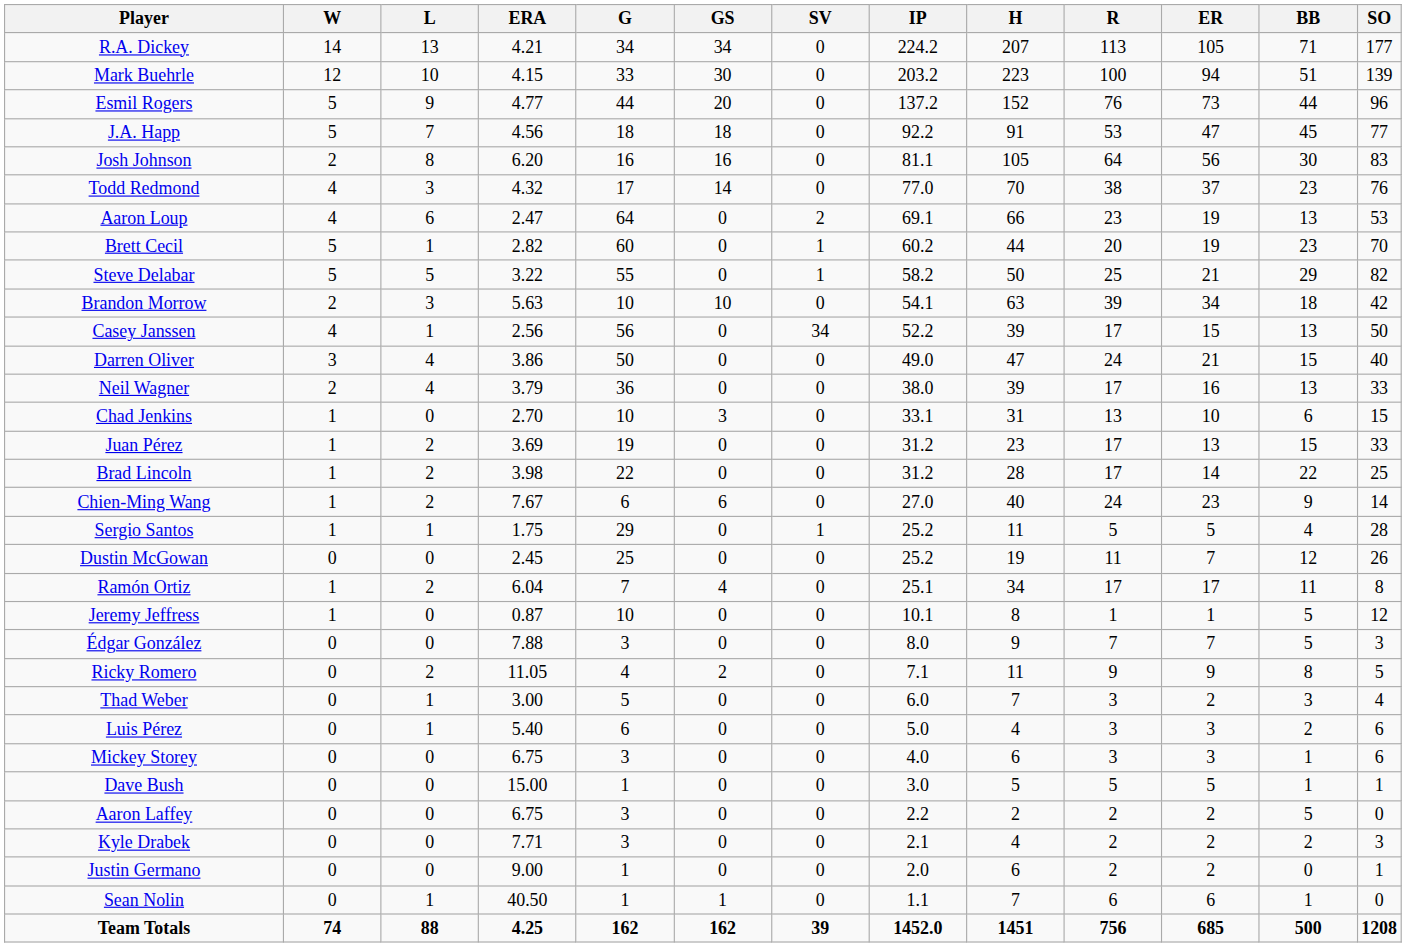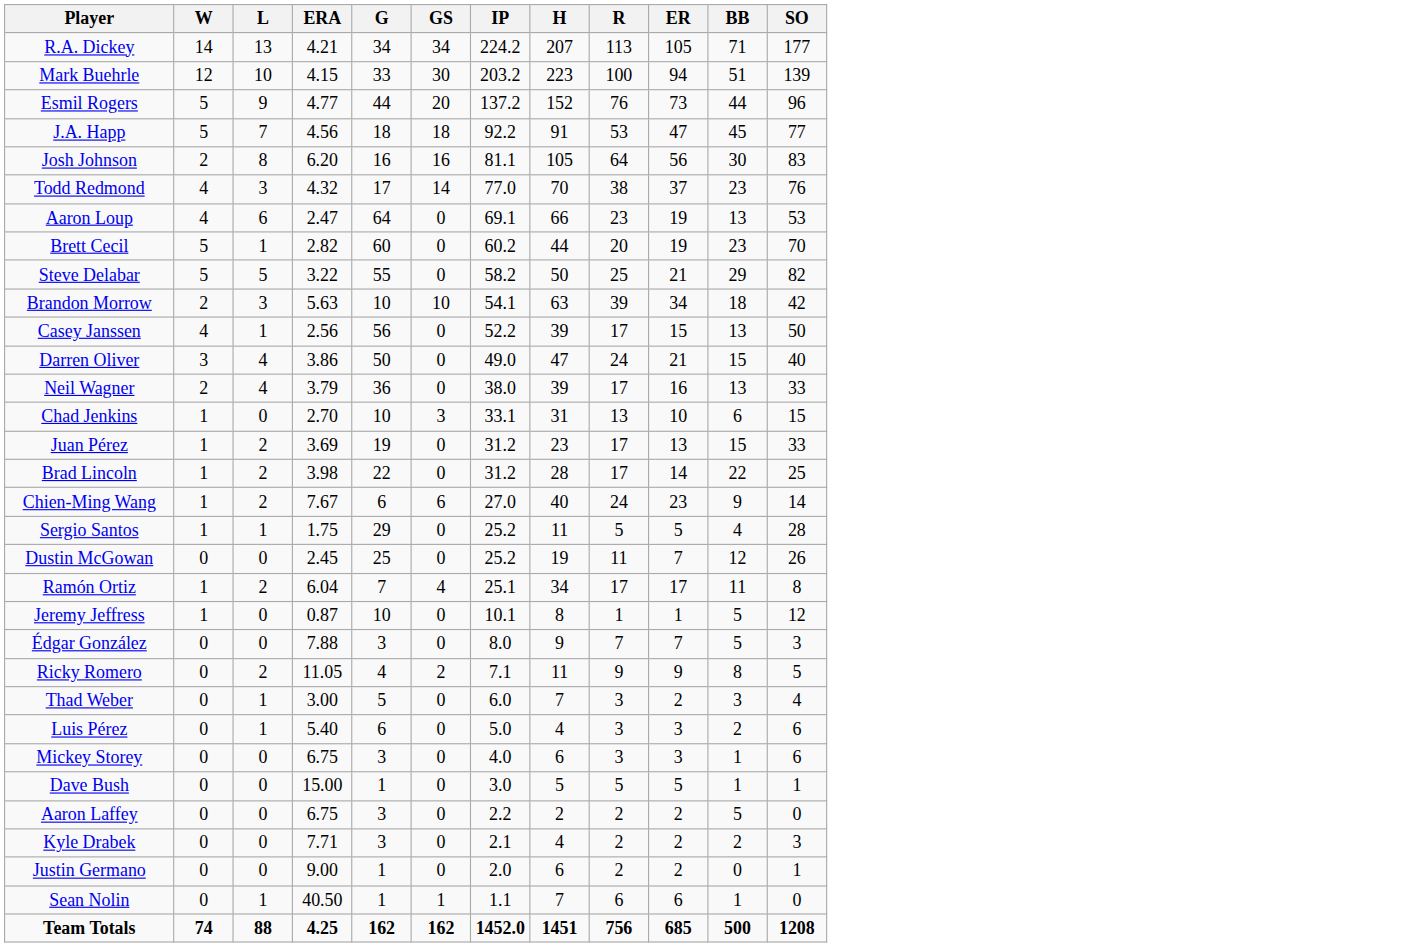- column: SV | 0 | 0 | 0 | 0 | 0 | 0 | 2 | 1 | 1 | 0 | 34 | 0 | 0 | 0 | 0 | 0 | 0 | 1 | 0 | 0 | 0 | 0 | 0 | 0 | 0 | 0 | 0 | 0 | 0 | 0 | 0 | 39
